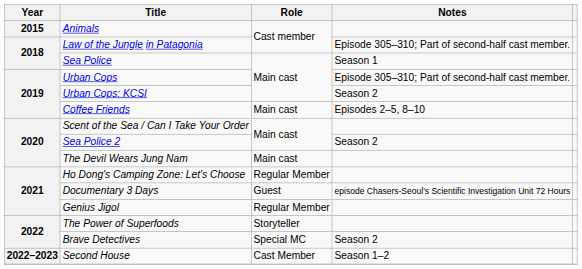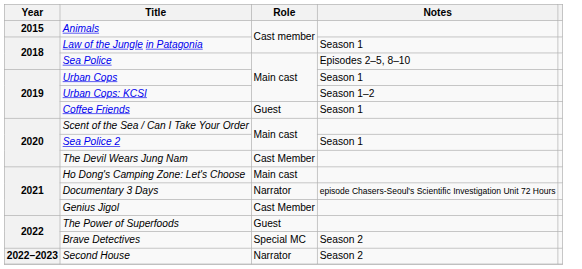Law of the Jungle in Patagonia | Notes: Episode 305–310; Part of second-half cast member. -> Season 1
Sea Police | Notes: Season 1 -> Episodes 2–5, 8–10
Urban Cops | Notes: Episode 305–310; Part of second-half cast member. -> Season 1
Urban Cops: KCSI | Notes: Season 2 -> Season 1–2
Coffee Friends | Role: Main cast -> Guest
Coffee Friends | Notes: Episodes 2–5, 8–10 -> Season 1
Sea Police 2 | Notes: Season 2 -> Season 1
The Devil Wears Jung Nam | Role: Main cast -> Cast Member
Ho Dong's Camping Zone: Let's Choose | Role: Regular Member -> Main cast
Documentary 3 Days | Role: Guest -> Narrator
Genius Jigol | Role: Regular Member -> Cast Member
The Power of Superfoods | Role: Storyteller -> Guest
Second House | Role: Cast Member -> Narrator
Second House | Notes: Season 1–2 -> Season 2
